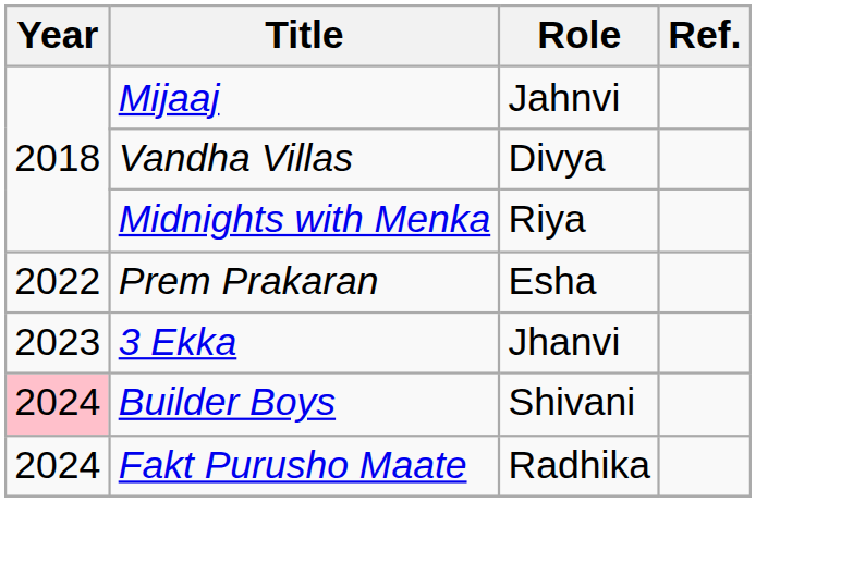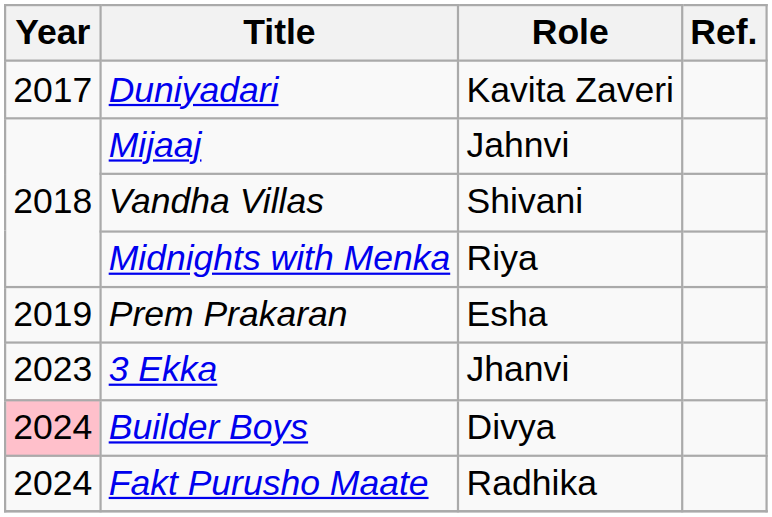+ row: 2017 | Duniyadari | Kavita Zaveri
Vandha Villas | Role: Divya -> Shivani
Prem Prakaran | Year: 2022 -> 2019
Builder Boys | Role: Shivani -> Divya
